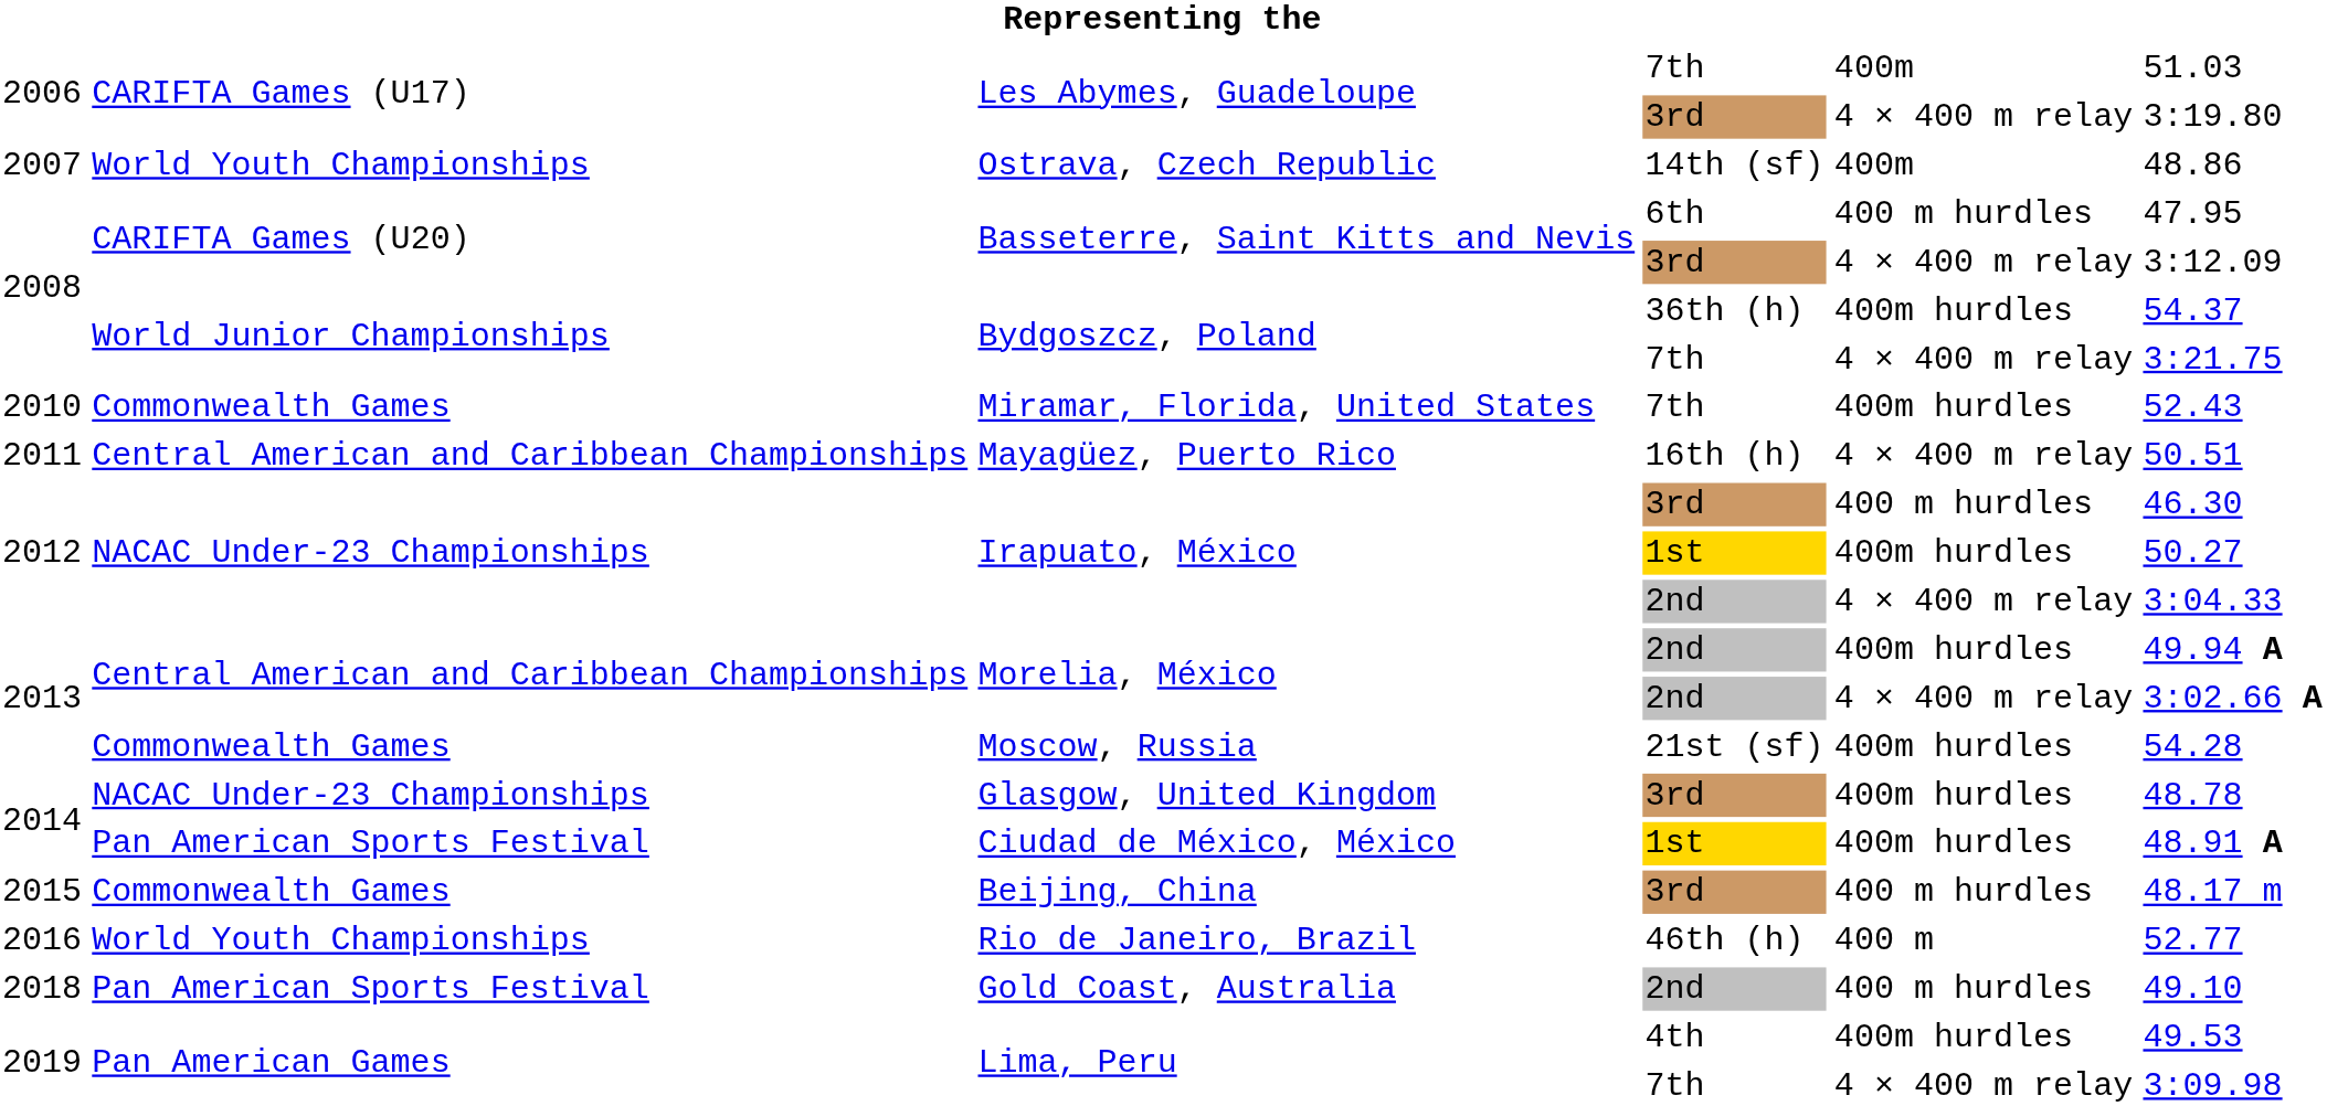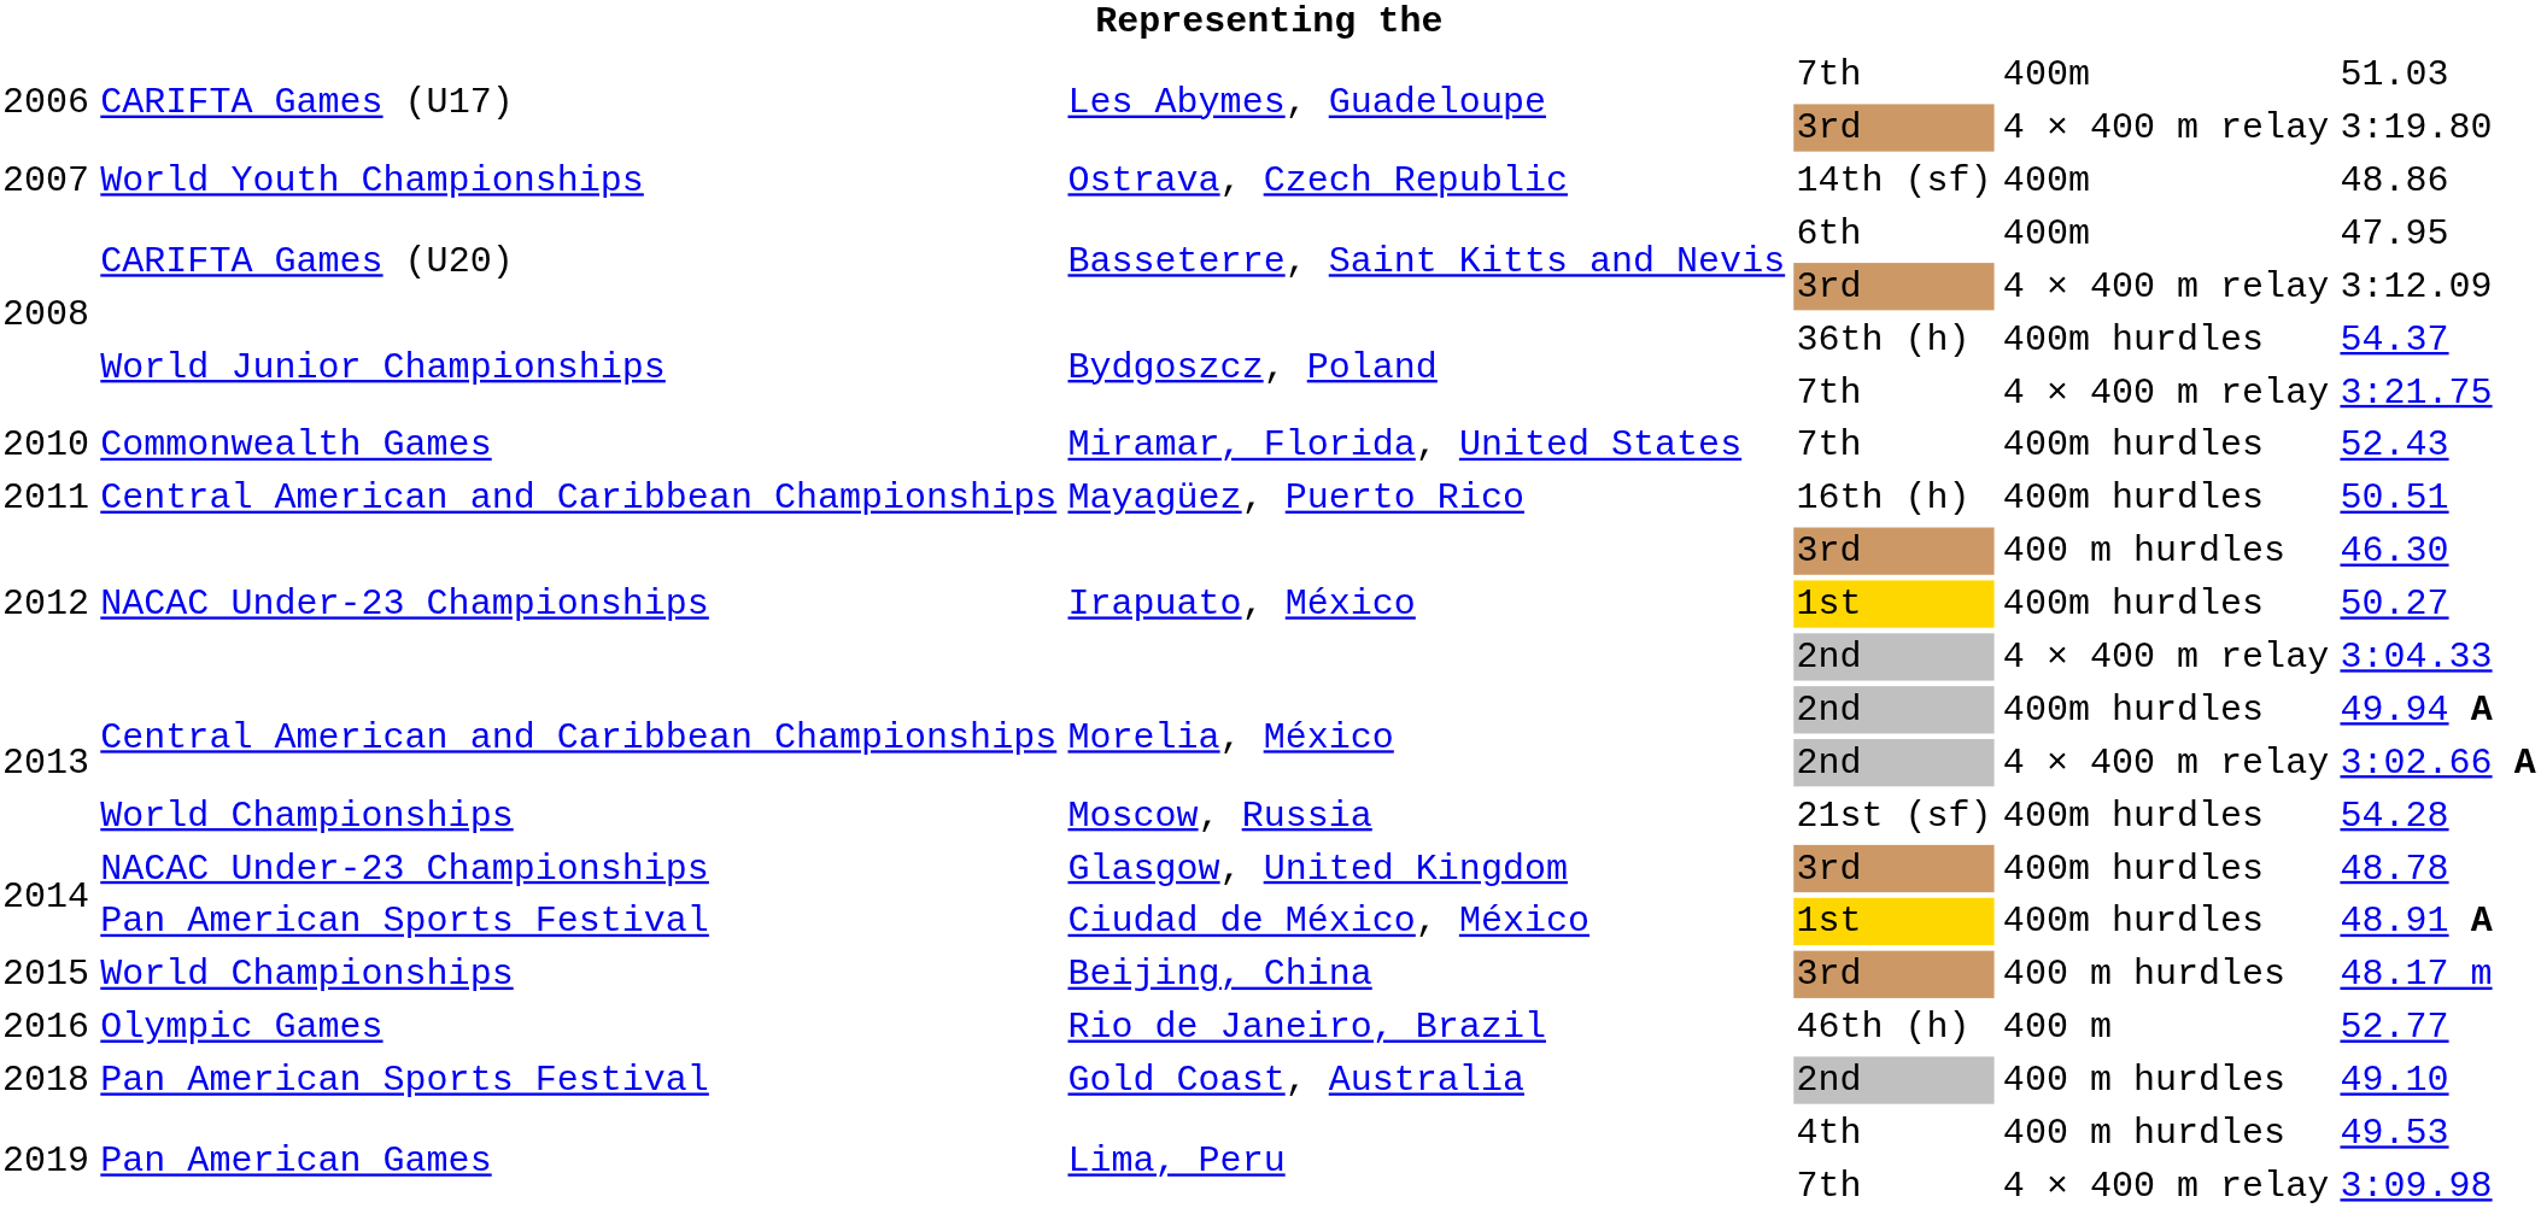Basseterre, Saint Kitts and Nevis / 6th | column 5: 400 m hurdles -> 400m
Mayagüez, Puerto Rico | column 5: 4 × 400 m relay -> 400m hurdles
Moscow, Russia | column 2: Commonwealth Games -> World Championships
Beijing, China | column 2: Commonwealth Games -> World Championships
Rio de Janeiro, Brazil | column 2: World Youth Championships -> Olympic Games
Lima, Peru / 4th | column 5: 400m hurdles -> 400 m hurdles
